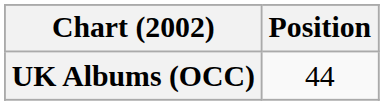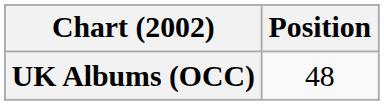UK Albums (OCC) | Position: 44 -> 48
